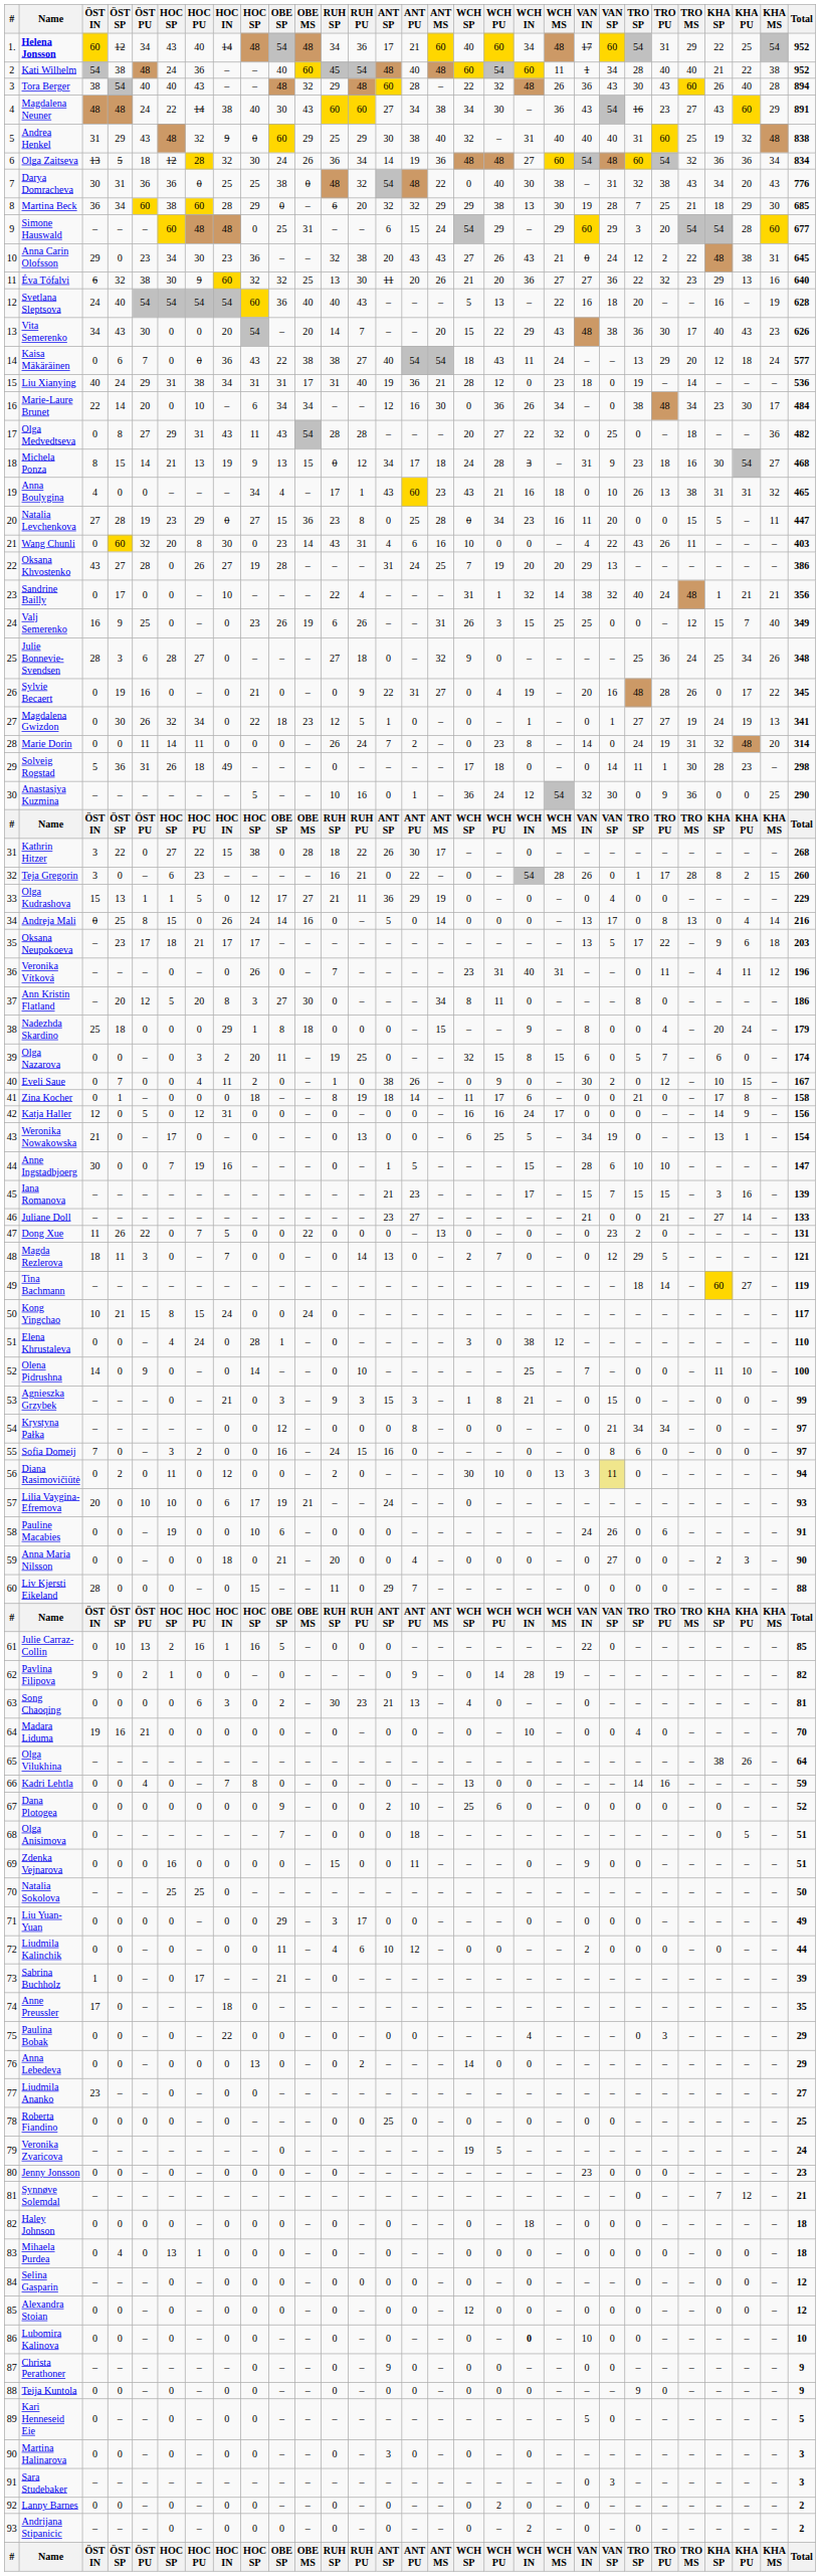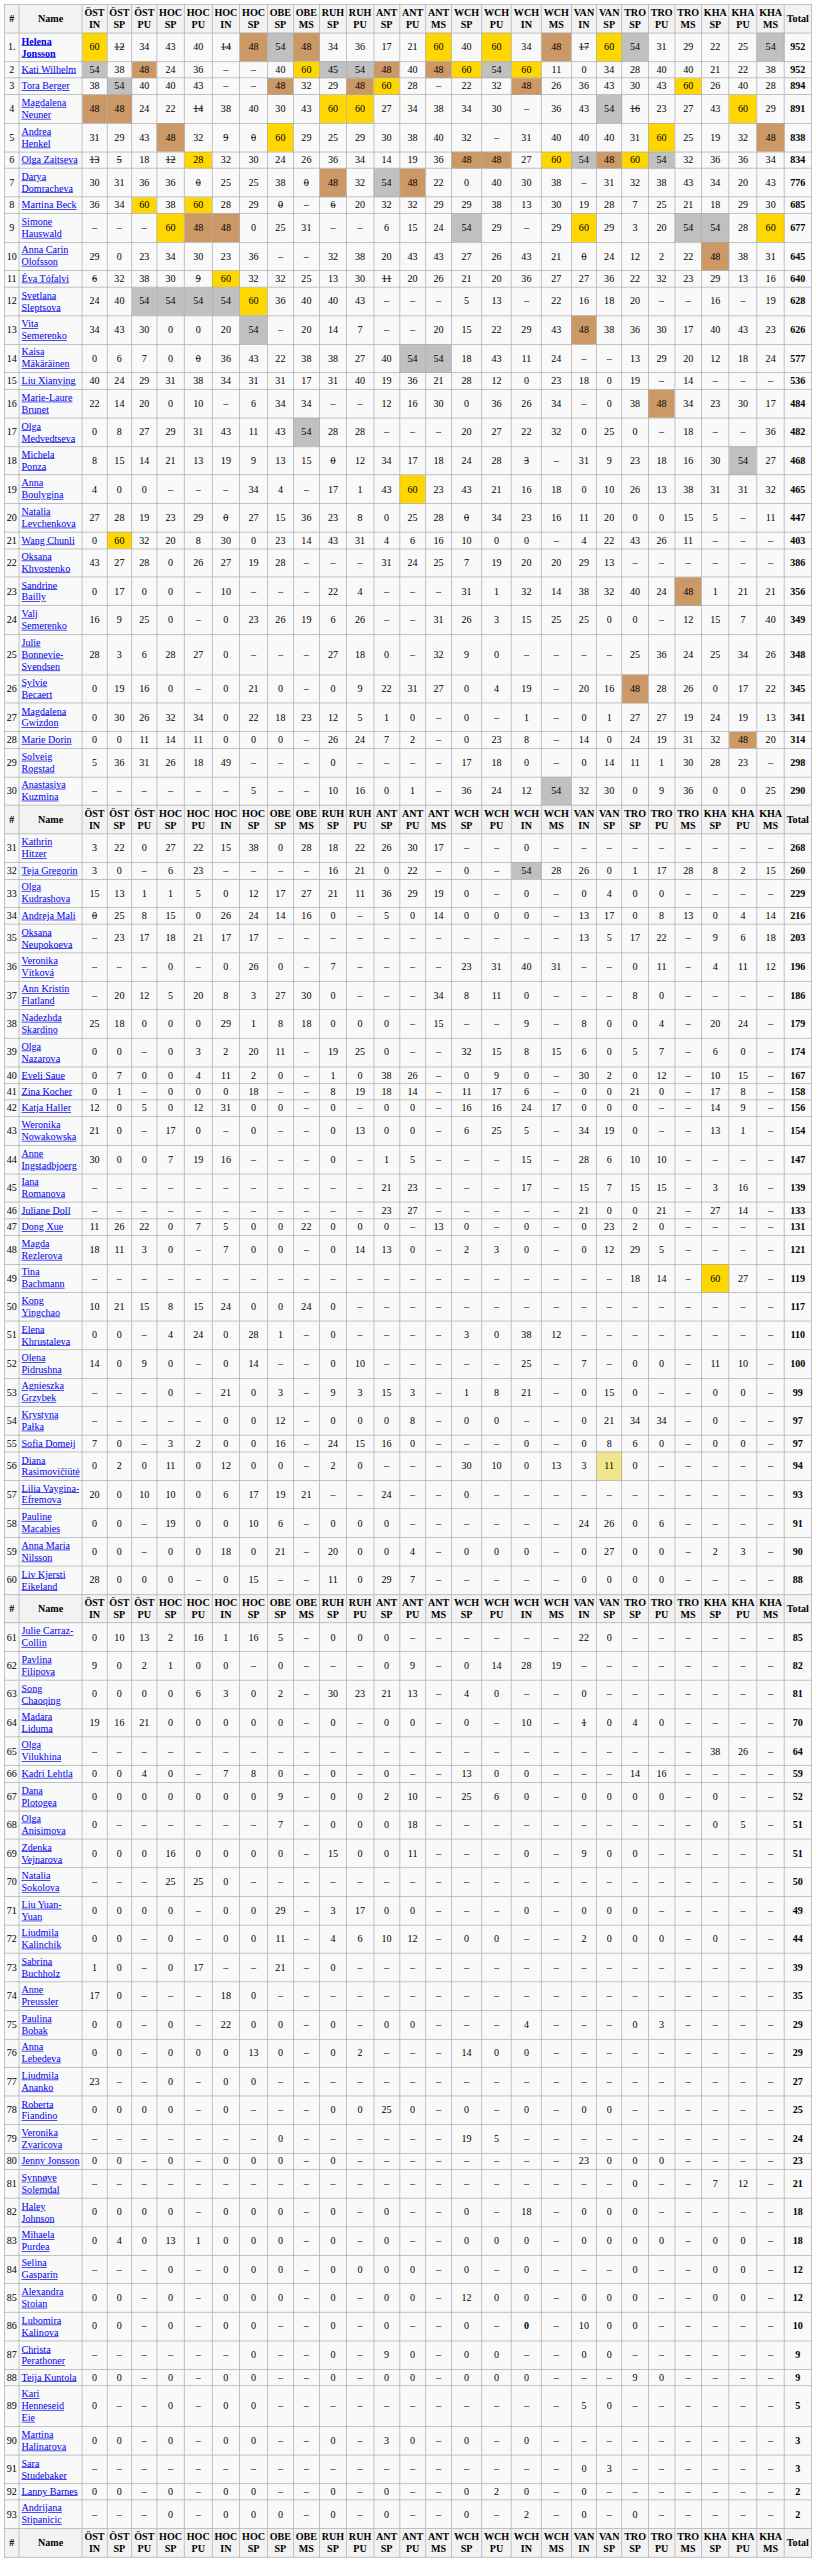Kati Wilhelm | VAN IN: 1 -> 0
Magda Rezlerova | WCH PU: 7 -> 3
Madara Liduma | VAN IN: 0 -> 1
